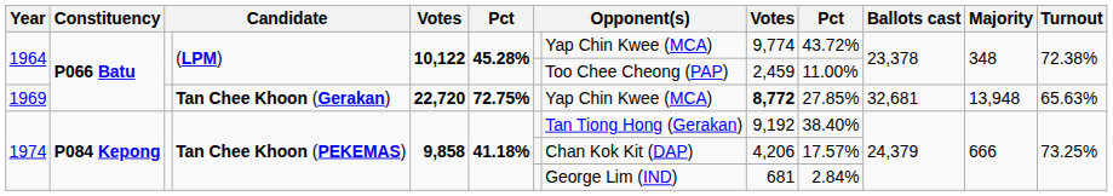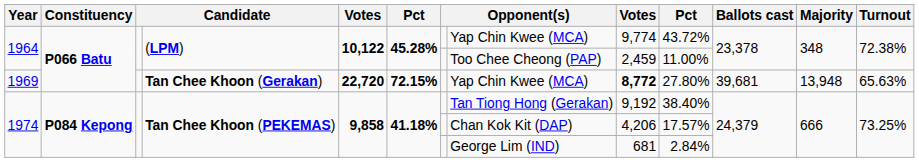1969 | column 6: 72.75% -> 72.15%
1969 | column 10: 27.85% -> 27.80%
1969 | Ballots cast: 32,681 -> 39,681
